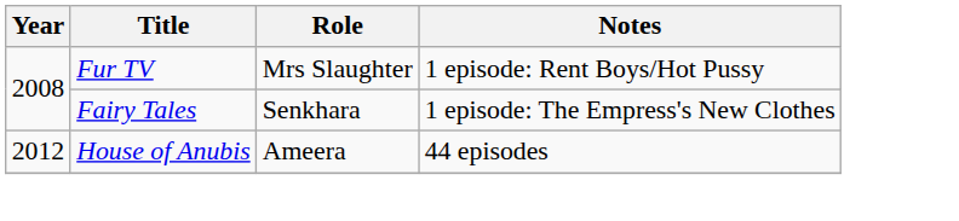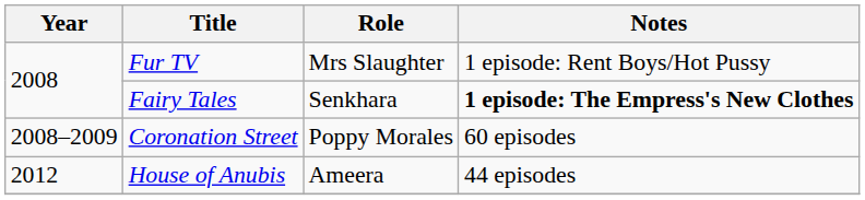Fairy Tales | Notes: normal -> bold
+ row: 2008–2009 | Coronation Street | Poppy Morales | 60 episodes
